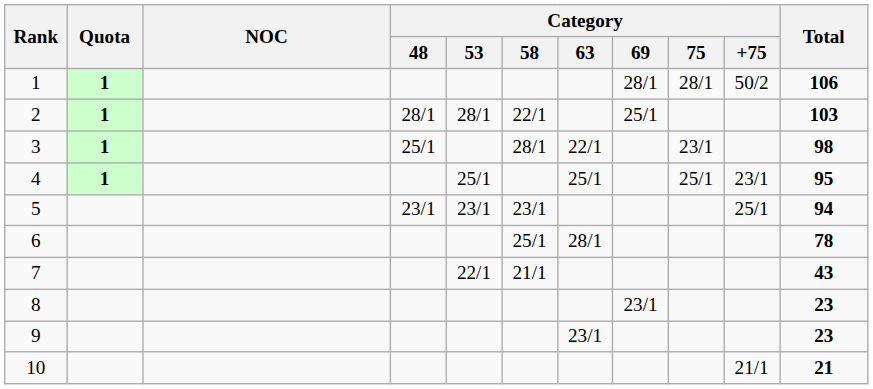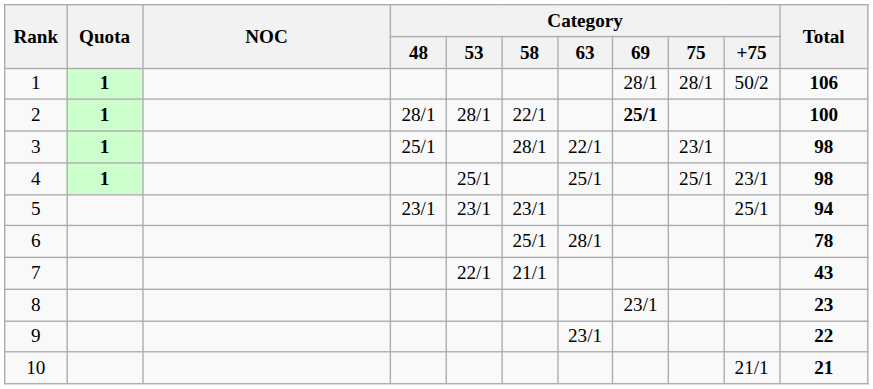2 | Category / 69: normal -> bold
2 | Total: 103 -> 100
4 | Total: 95 -> 98
9 | Total: 23 -> 22
